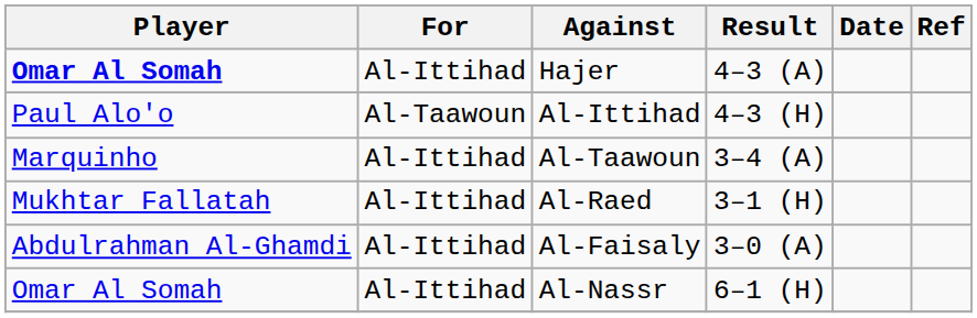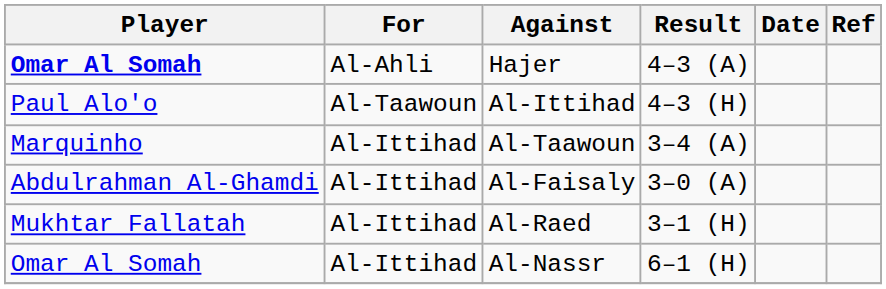Hajer | For: Al-Ittihad -> Al-Ahli
rows swapped: Al-Faisaly <-> Al-Raed
